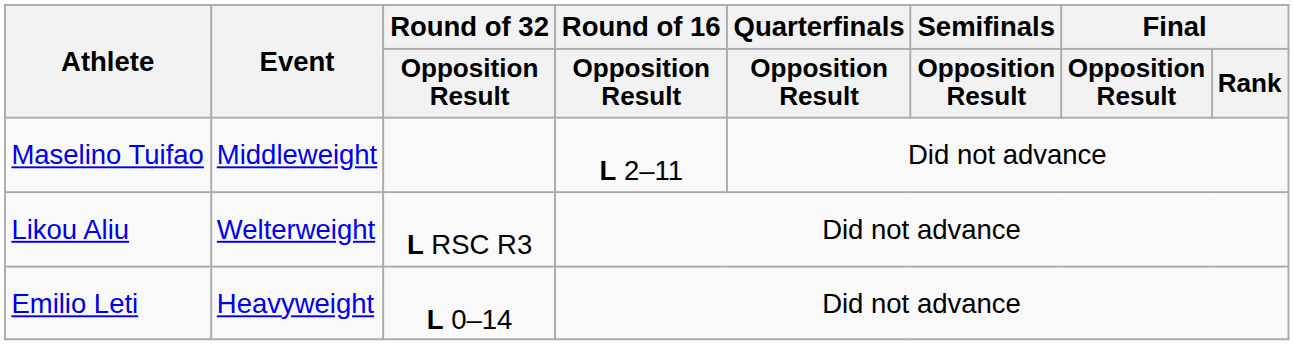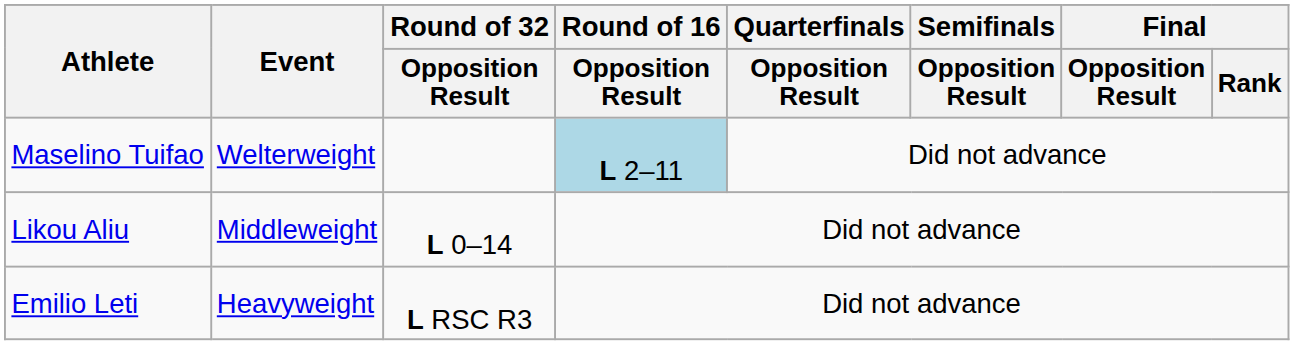Maselino Tuifao | Event: Middleweight -> Welterweight
Maselino Tuifao | Round of 16 / Opposition Result: no background -> lightblue background
Likou Aliu | Event: Welterweight -> Middleweight
Likou Aliu | Round of 32 / Opposition Result: L RSC R3 -> L 0–14
Emilio Leti | Round of 32 / Opposition Result: L 0–14 -> L RSC R3
